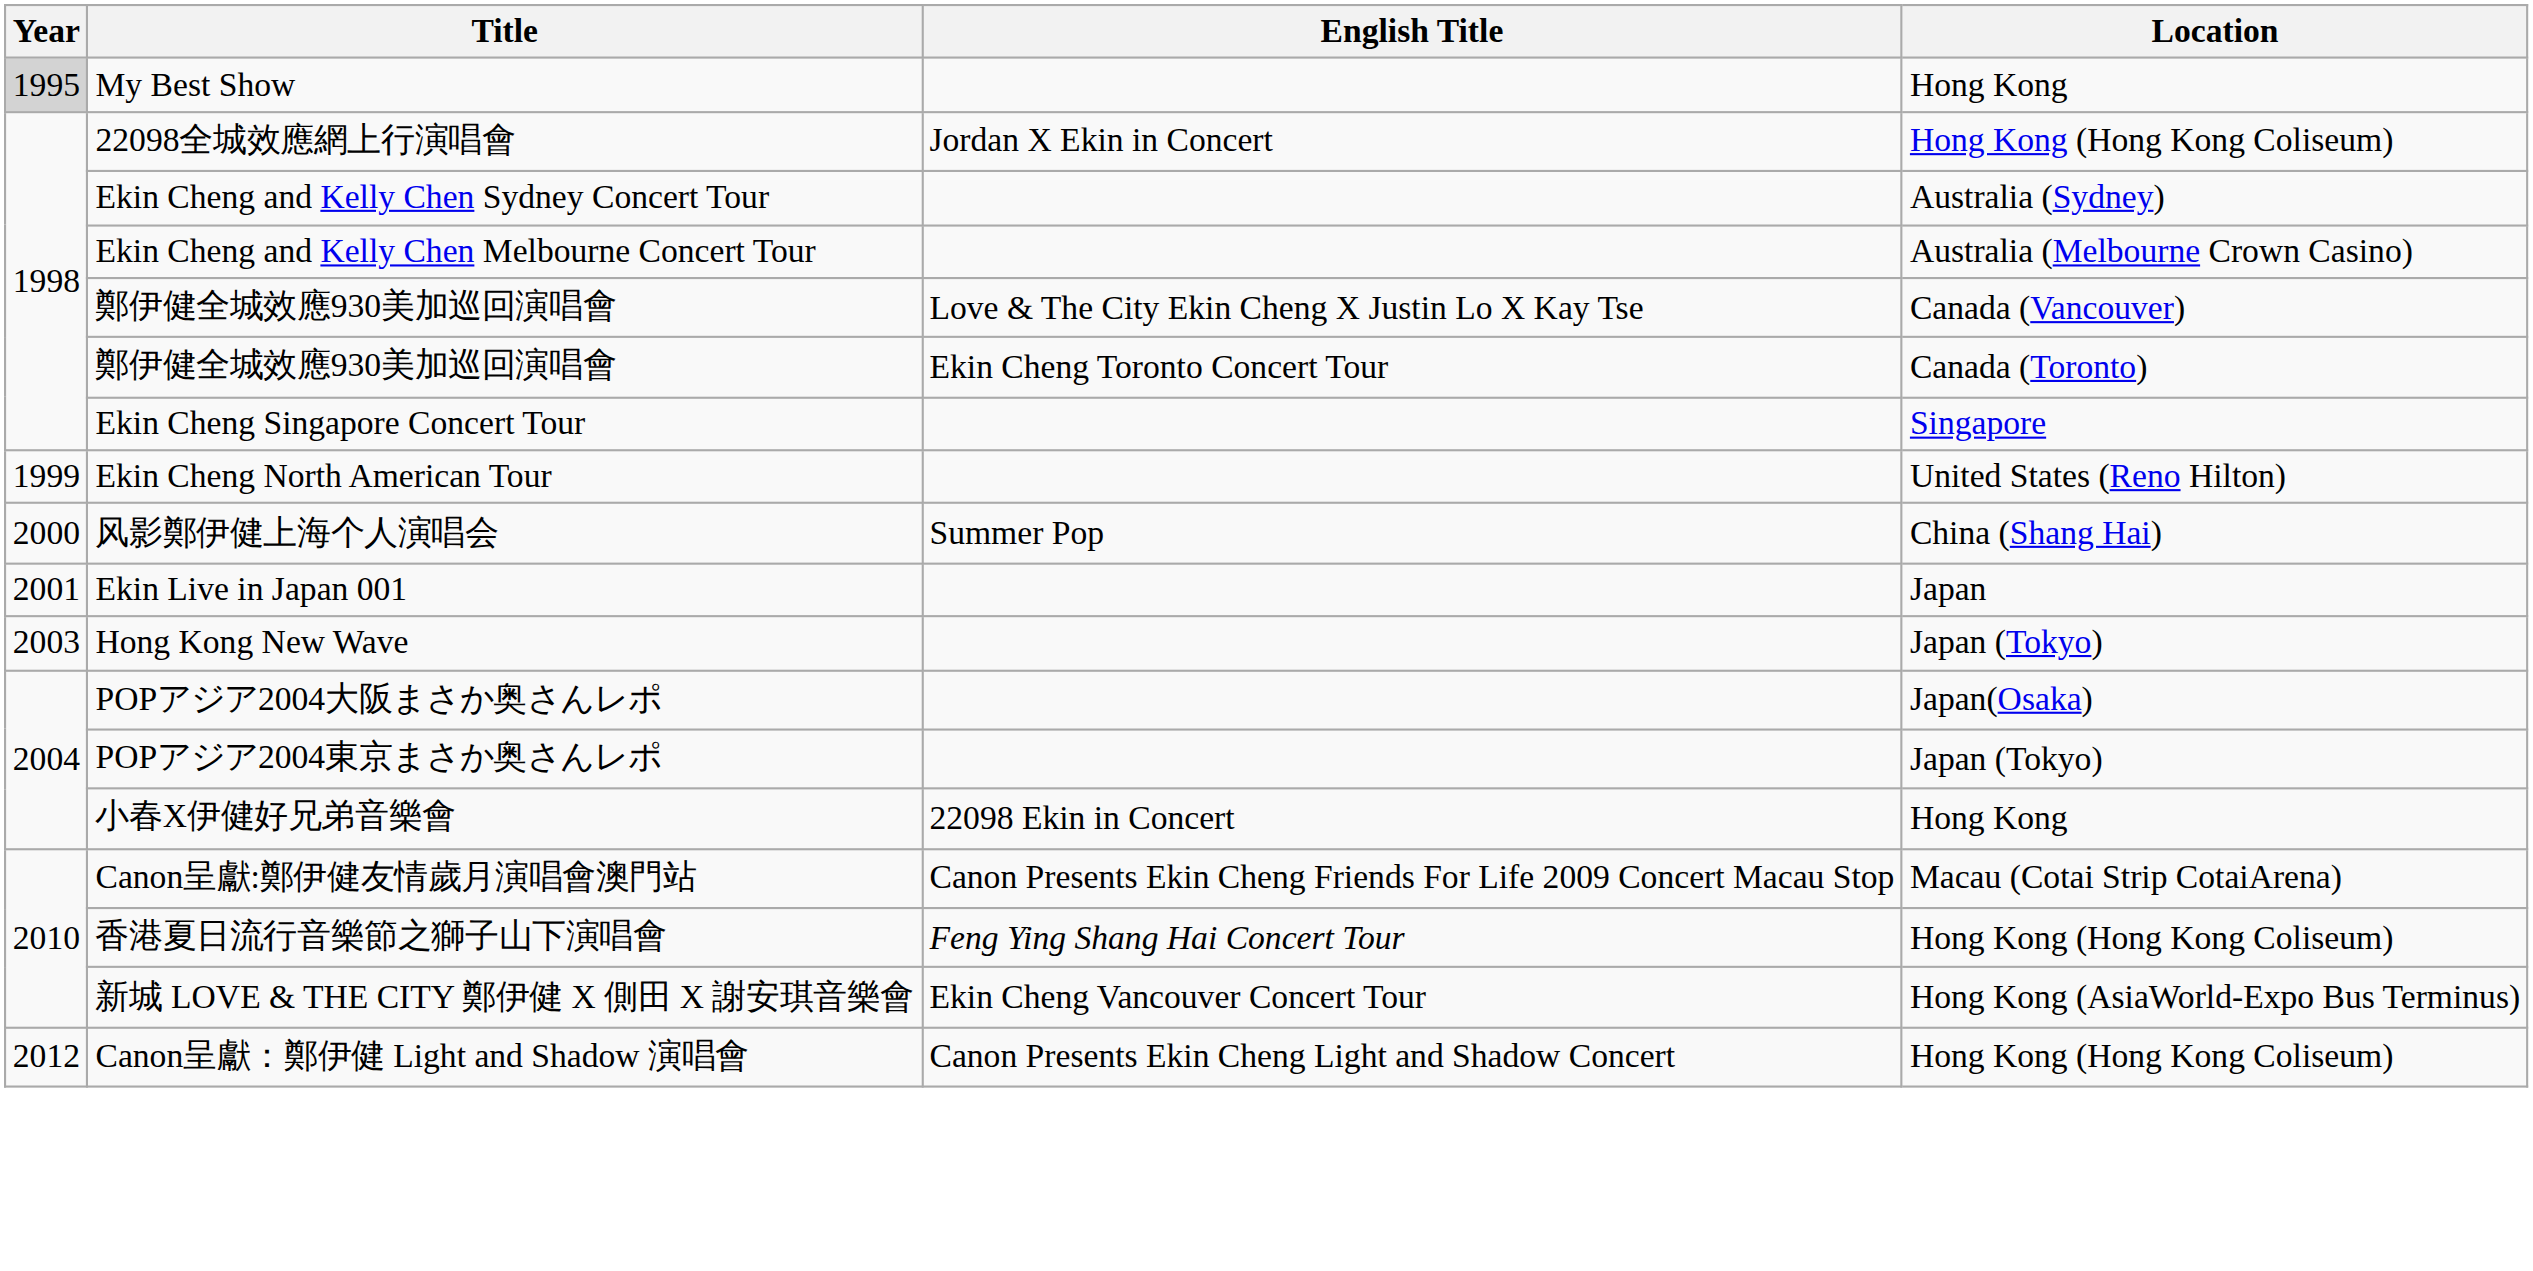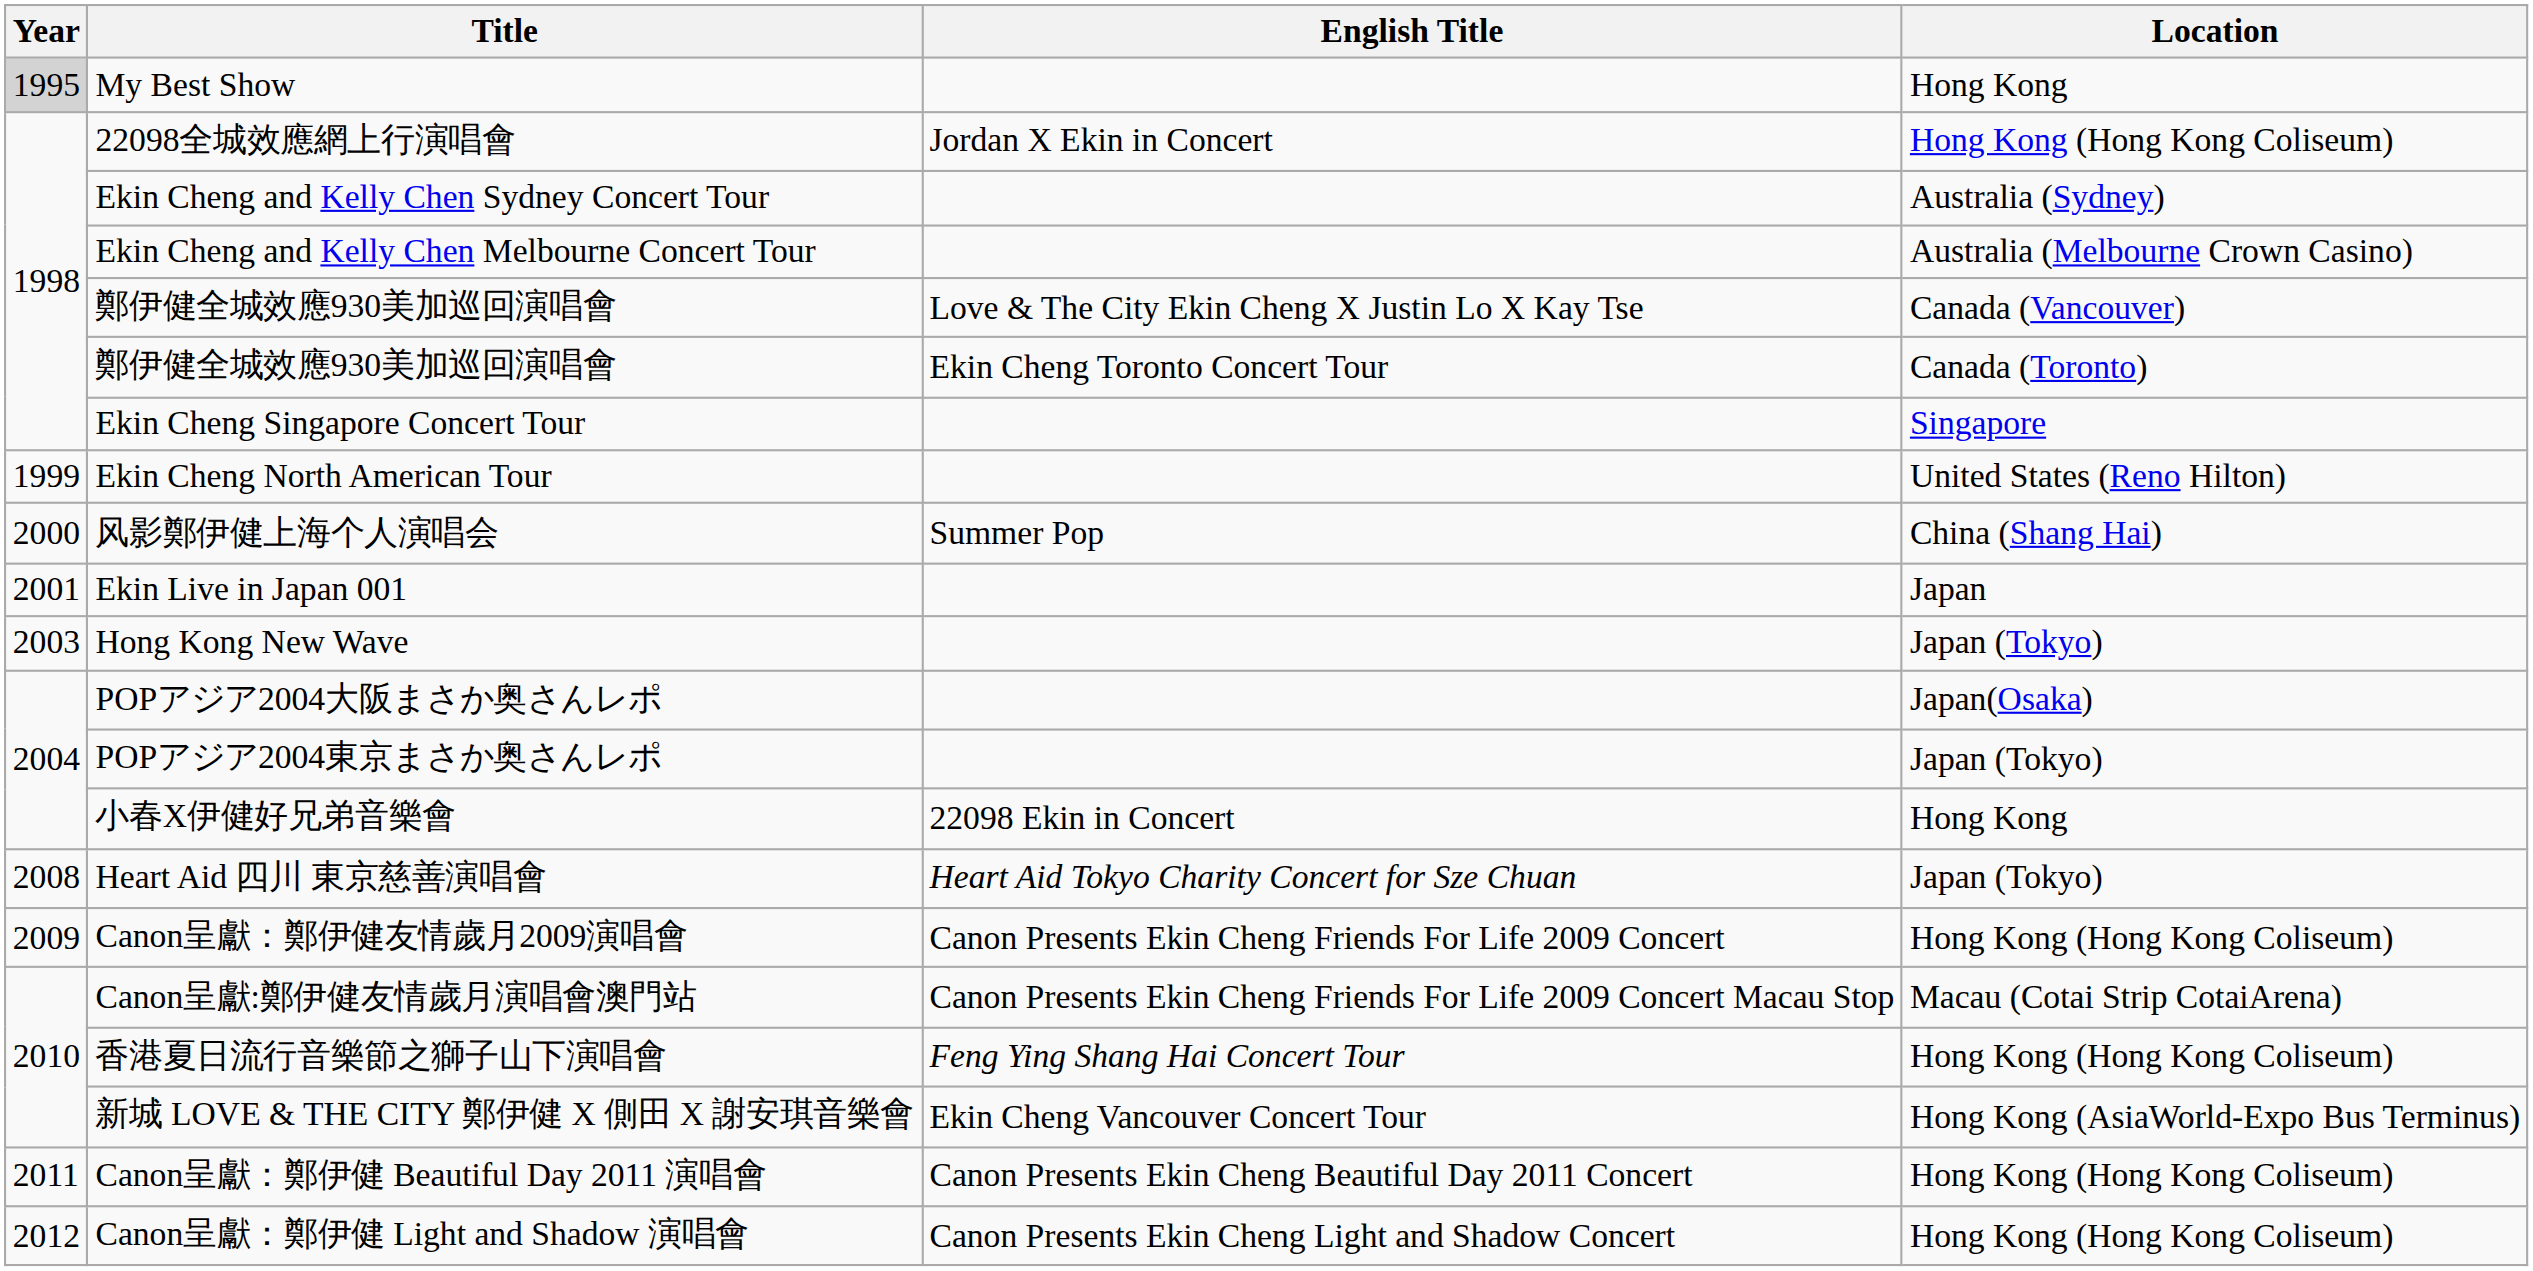+ row: 2008 | Heart Aid 四川 東京慈善演唱會 | Heart Aid Tokyo Charity Concert for Sze Chuan | Japan (Tokyo)
+ row: 2009 | Canon呈獻：鄭伊健友情歲月2009演唱會 | Canon Presents Ekin Cheng Friends For Life 2009 Concert | Hong Kong (Hong Kong Coliseum)
+ row: 2011 | Canon呈獻：鄭伊健 Beautiful Day 2011 演唱會 | Canon Presents Ekin Cheng Beautiful Day 2011 Concert | Hong Kong (Hong Kong Coliseum)
